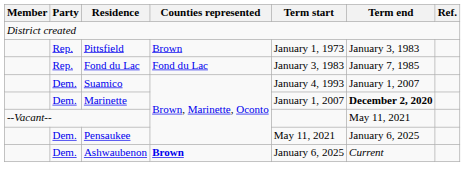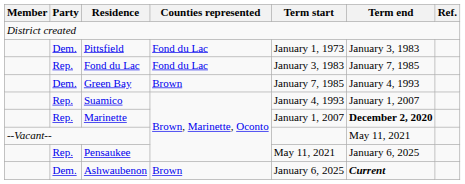Pittsfield | Party: Rep. -> Dem.
Pittsfield | Counties represented: Brown -> Fond du Lac
+ row: Dem. | Green Bay | Brown | January 7, 1985 | January 4, 1993
Suamico | Party: Dem. -> Rep.
Marinette | Party: Dem. -> Rep.
Pensaukee | Party: Dem. -> Rep.
Ashwaubenon | Counties represented: bold -> normal
Ashwaubenon | Term end: normal -> bold
